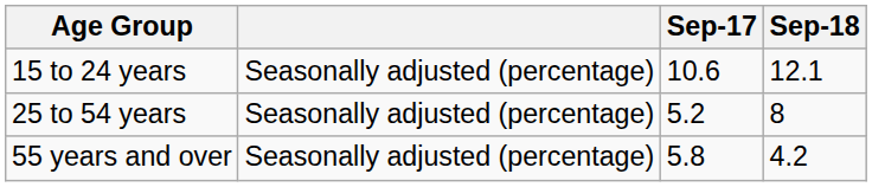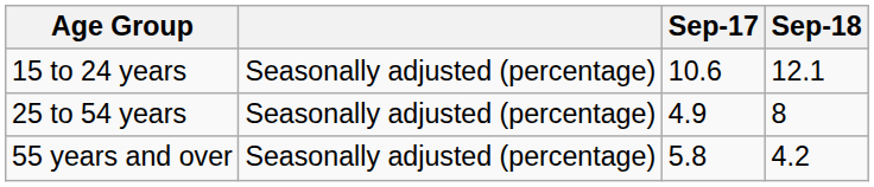25 to 54 years | Sep-17: 5.2 -> 4.9
